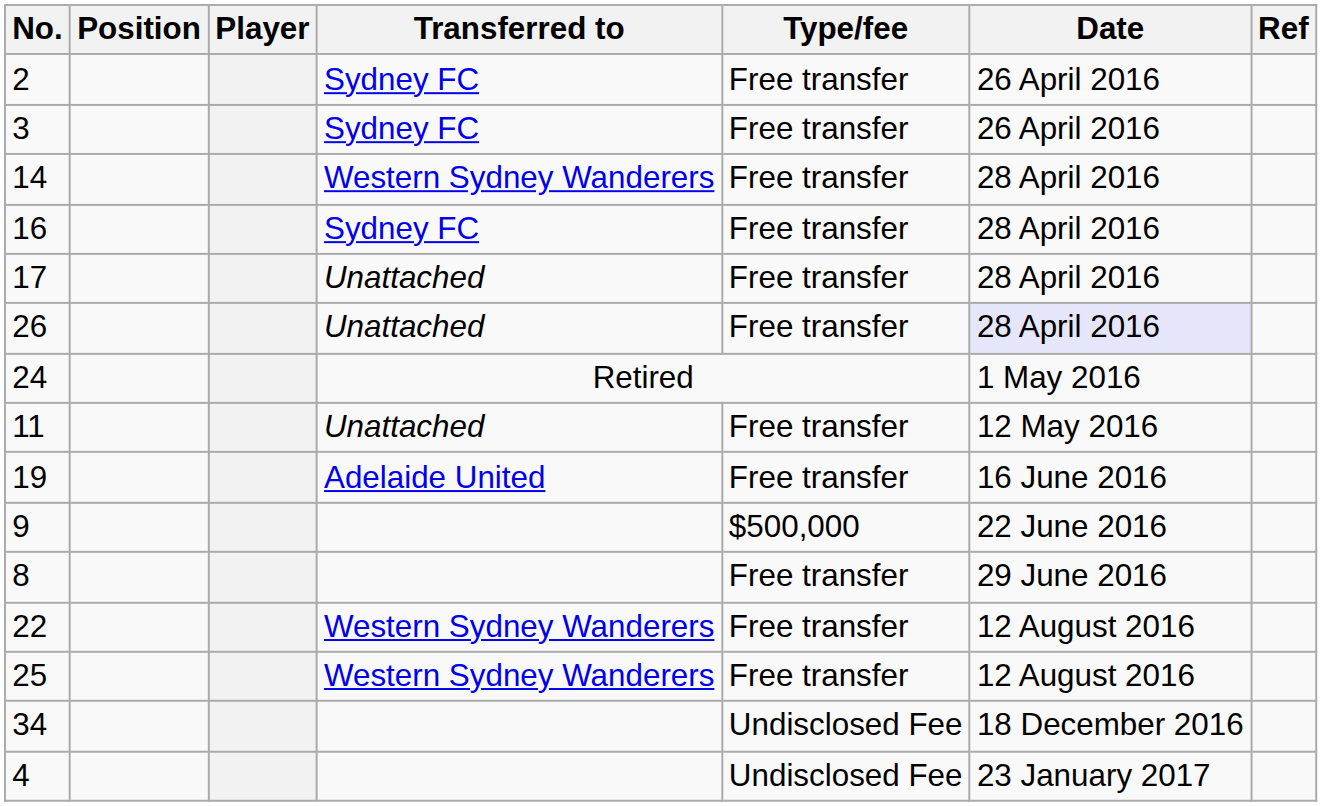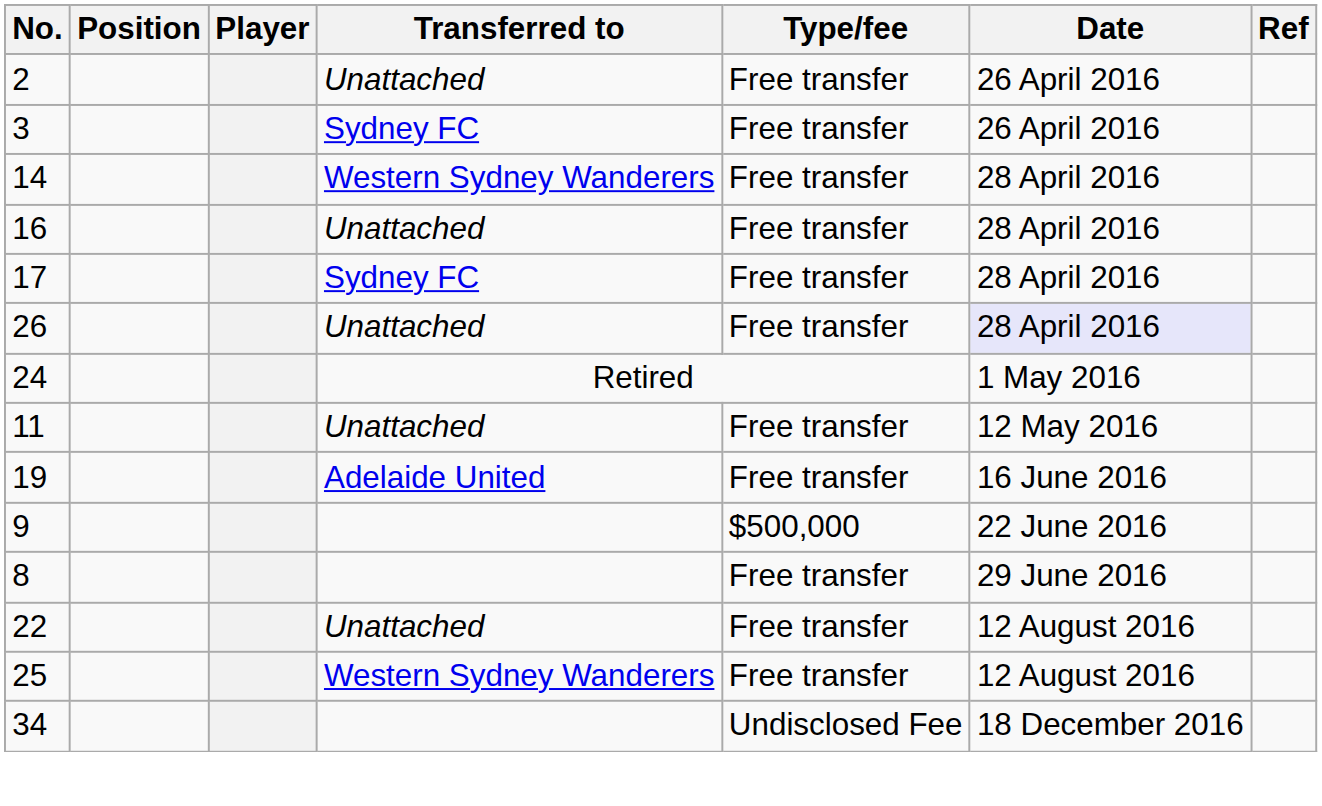2 | Transferred to: Sydney FC -> Unattached
16 | Transferred to: Sydney FC -> Unattached
17 | Transferred to: Unattached -> Sydney FC
22 | Transferred to: Western Sydney Wanderers -> Unattached
- row: 4 | Undisclosed Fee | 23 January 2017
